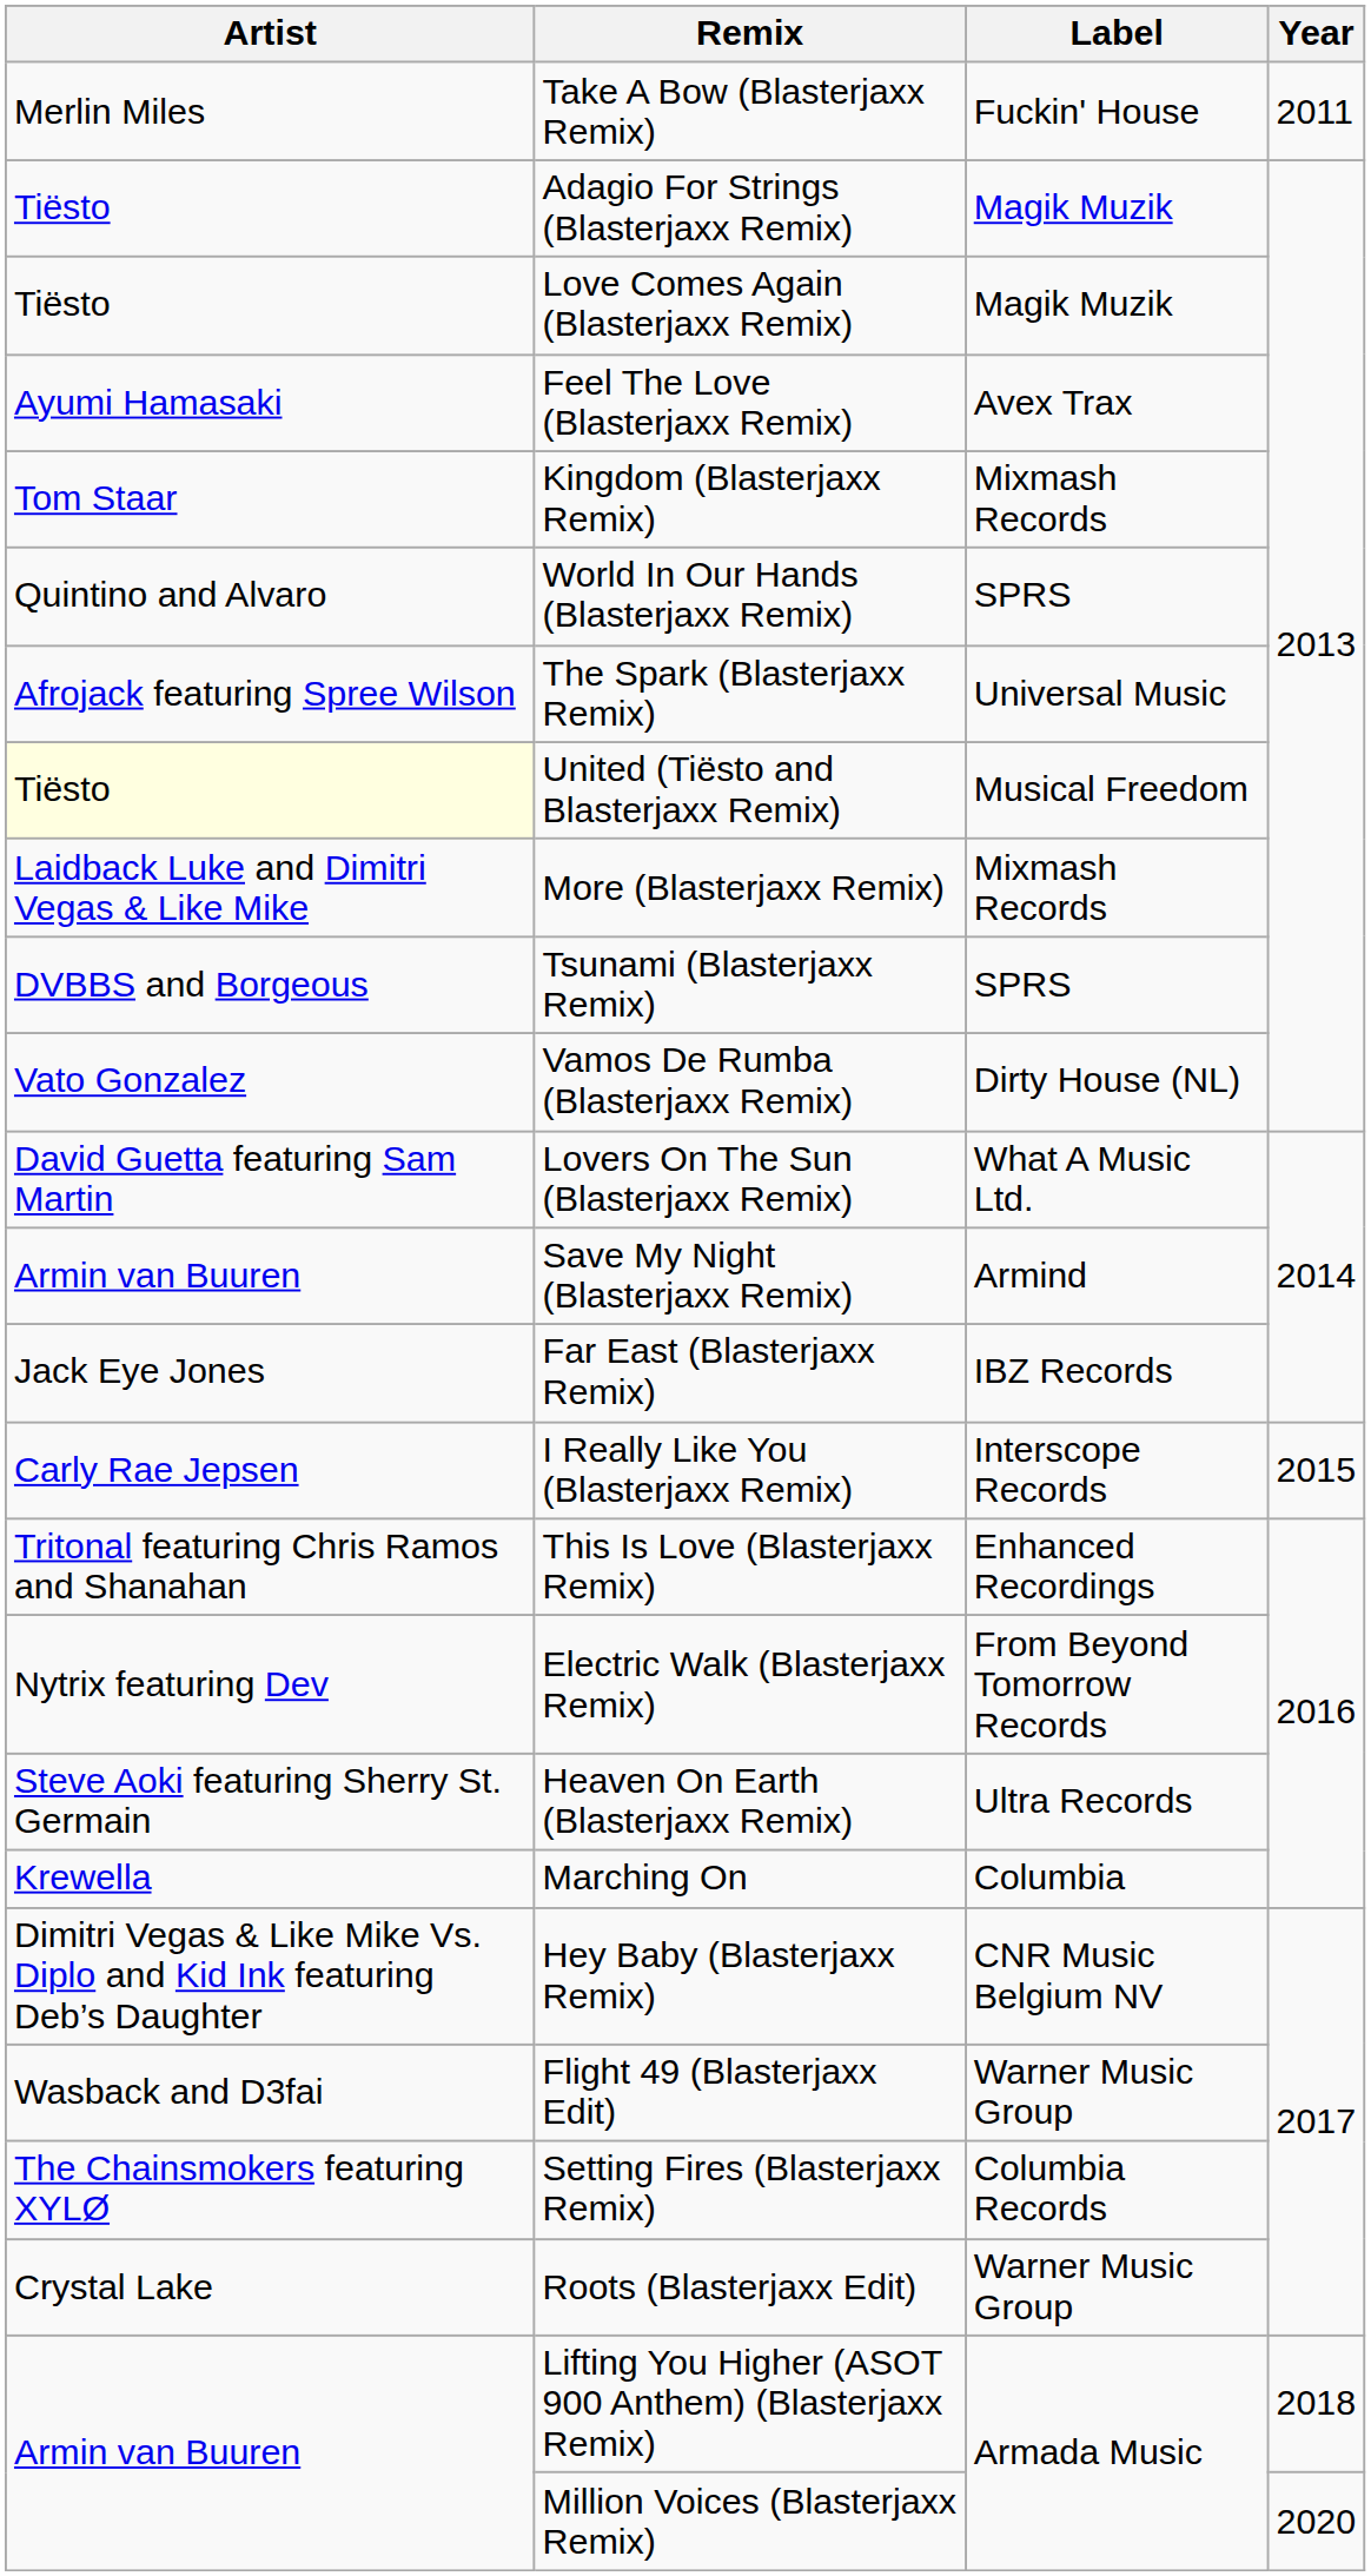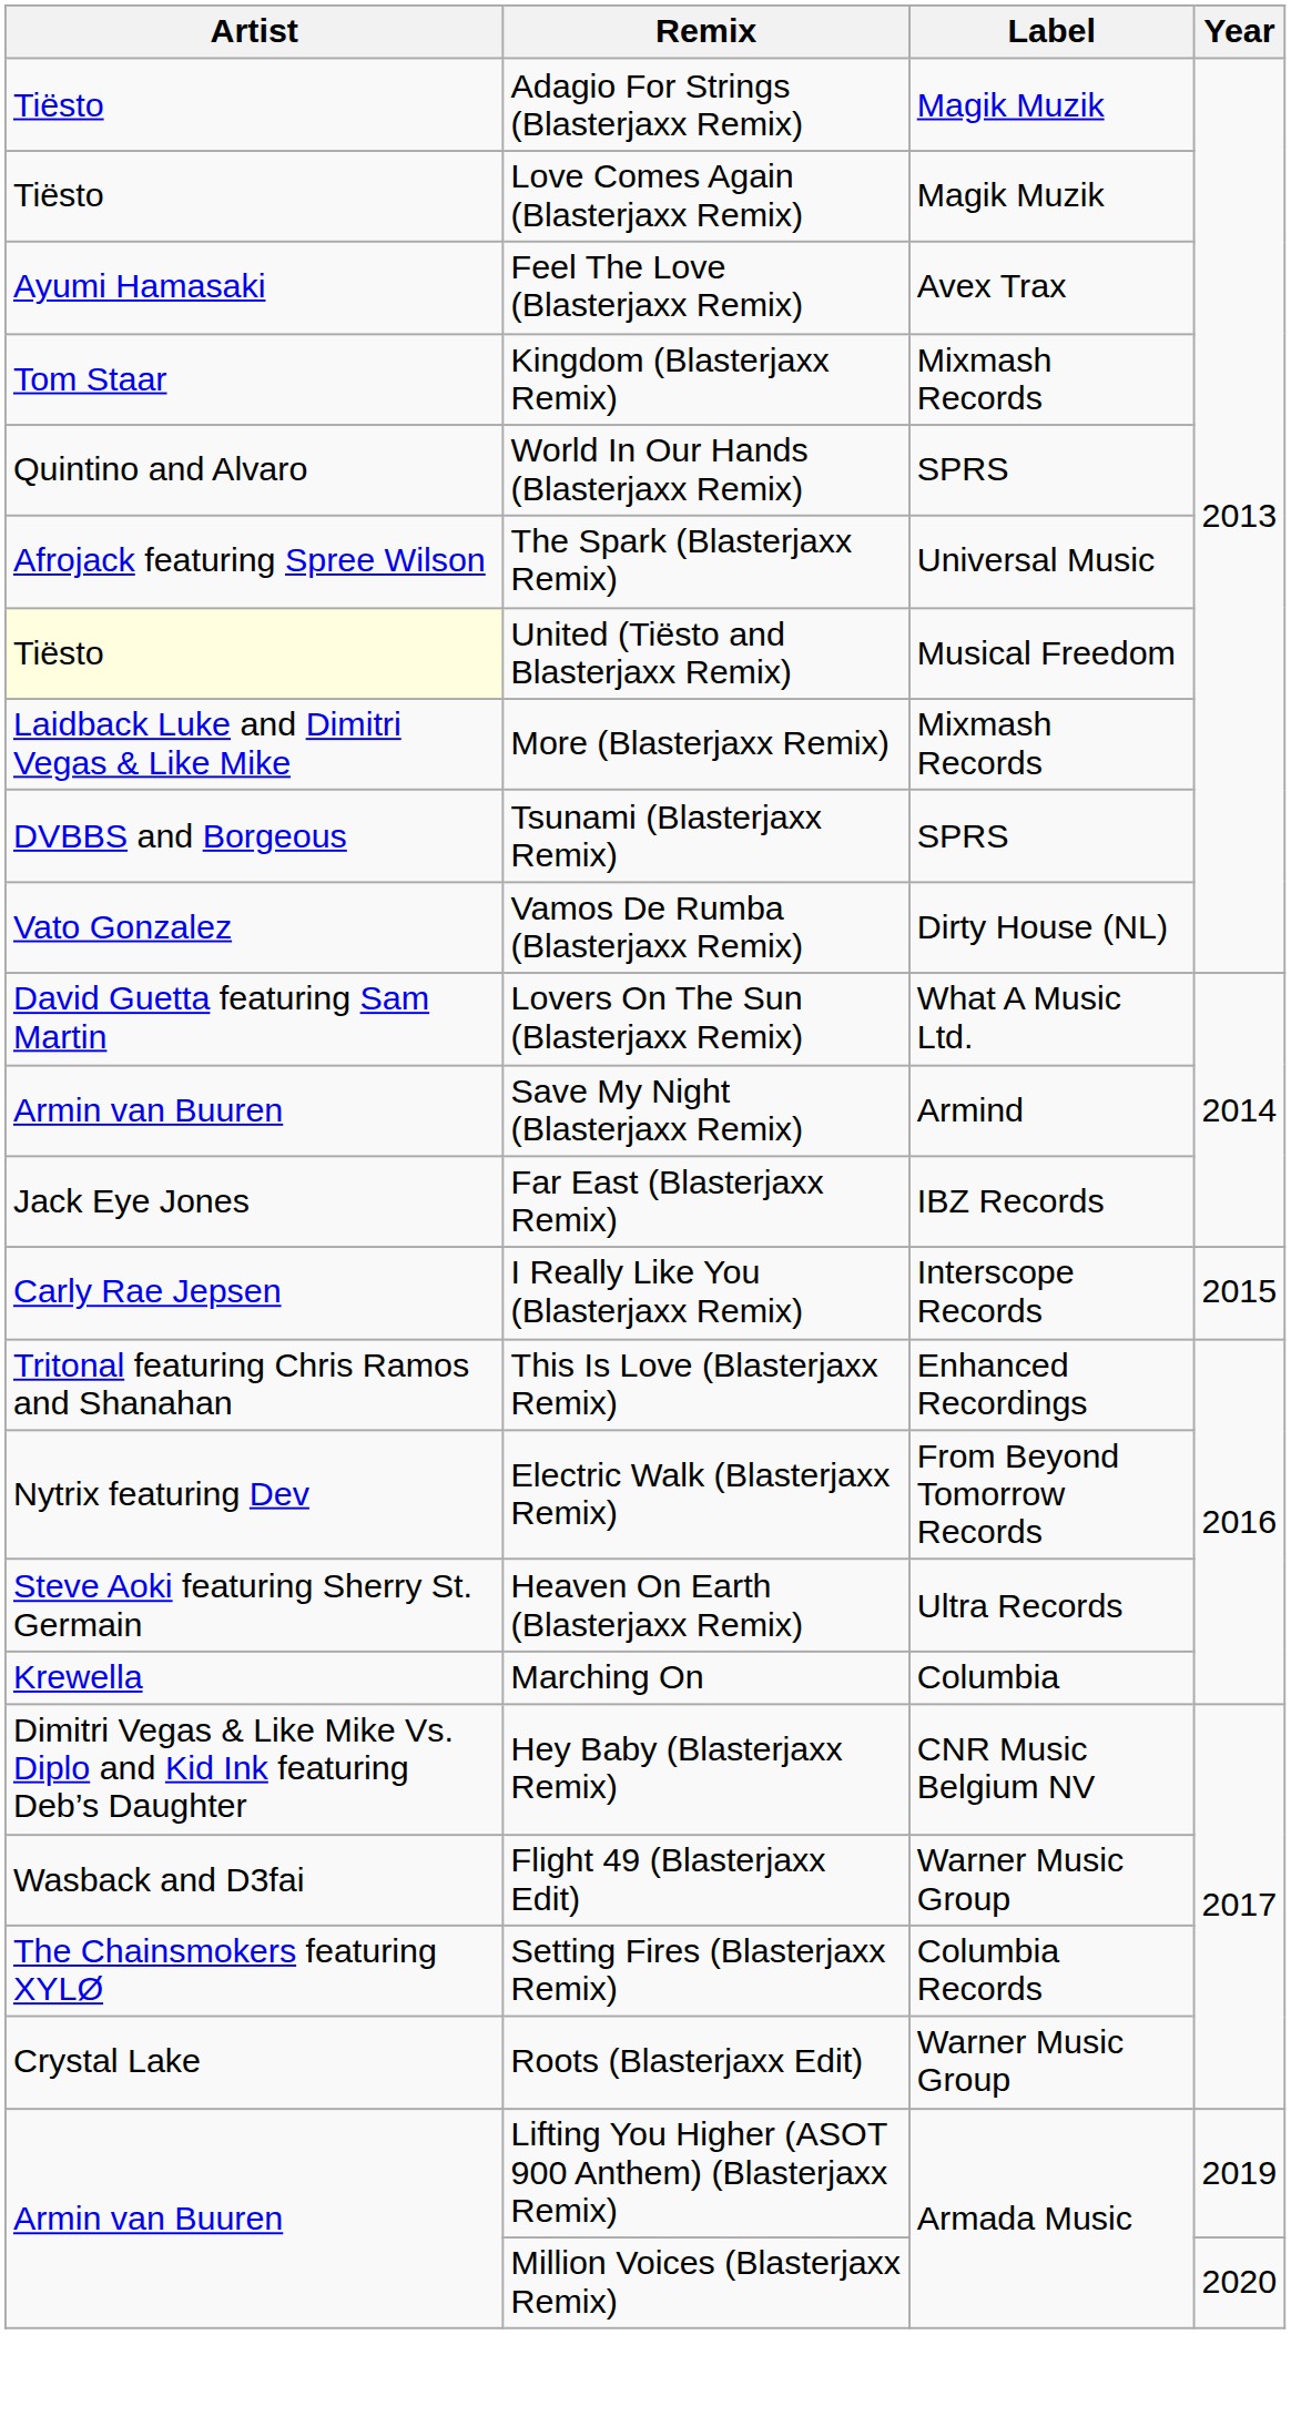- row: Merlin Miles | Take A Bow (Blasterjaxx Remix) | Fuckin' House | 2011
Lifting You Higher (ASOT 900 Anthem) (Blasterjaxx Remix) | Year: 2018 -> 2019
